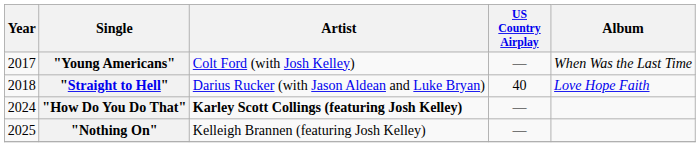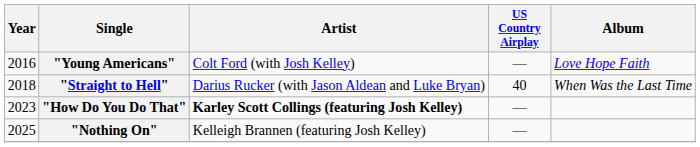"Young Americans" | Year: 2017 -> 2016
"Young Americans" | Album: When Was the Last Time -> Love Hope Faith
"Straight to Hell" | Album: Love Hope Faith -> When Was the Last Time
"How Do You Do That" | Year: 2024 -> 2023
